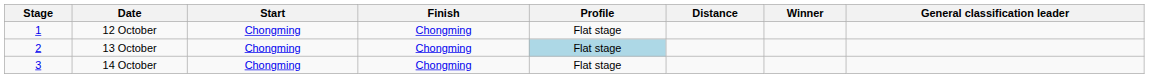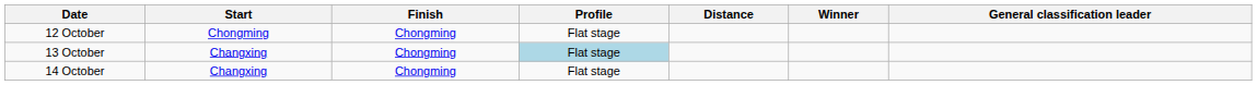- column: Stage | 1 | 2 | 3
13 October | Start: Chongming -> Changxing
14 October | Start: Chongming -> Changxing
